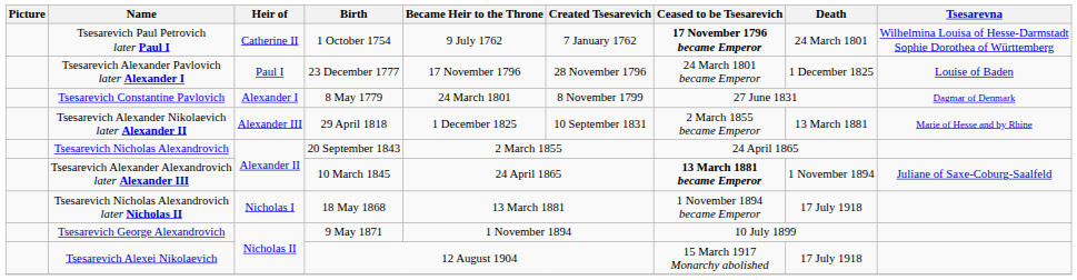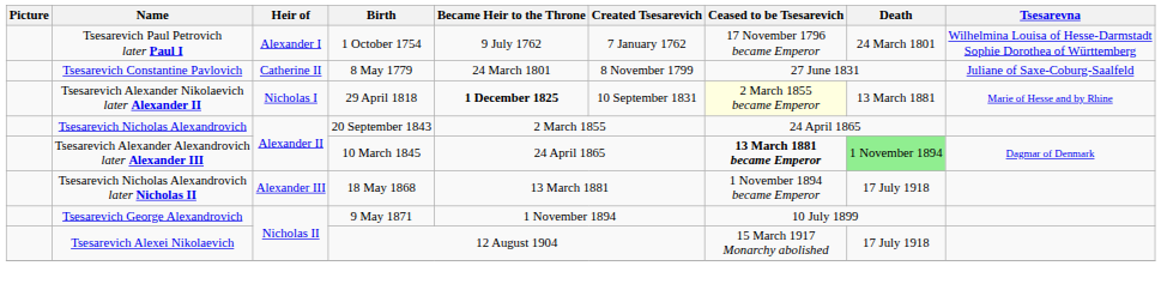Tsesarevich Paul Petrovich later Paul I | Heir of: Catherine II -> Alexander I
Tsesarevich Paul Petrovich later Paul I | Ceased to be Tsesarevich: bold -> normal
- row: Tsesarevich Alexander Pavlovich later Alexander I | Paul I | 23 December 1777 | 17 November 1796 | 28 November 1796 | 24 March 1801 became Emperor | 1 December 1825 | Louise of Baden
Tsesarevich Constantine Pavlovich | Heir of: Alexander I -> Catherine II
Tsesarevich Constantine Pavlovich | Tsesarevna: Dagmar of Denmark -> Juliane of Saxe-Coburg-Saalfeld
Tsesarevich Alexander Nikolaevich later Alexander II | Heir of: Alexander III -> Nicholas I
Tsesarevich Alexander Nikolaevich later Alexander II | Became Heir to the Throne: normal -> bold
Tsesarevich Alexander Nikolaevich later Alexander II | Ceased to be Tsesarevich: no background -> lightyellow background
Tsesarevich Alexander Alexandrovich later Alexander III | Death: no background -> lightgreen background
Tsesarevich Alexander Alexandrovich later Alexander III | Tsesarevna: Juliane of Saxe-Coburg-Saalfeld -> Dagmar of Denmark
Tsesarevich Nicholas Alexandrovich later Nicholas II | Heir of: Nicholas I -> Alexander III
